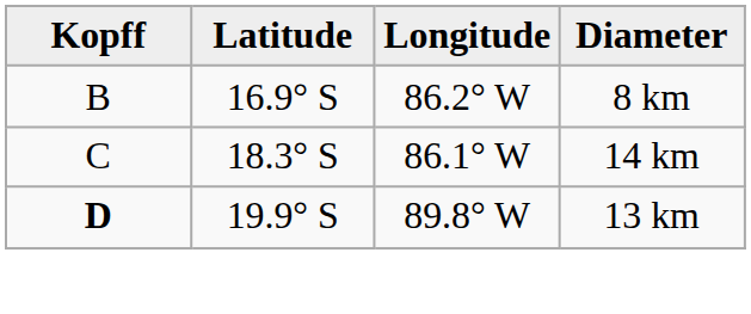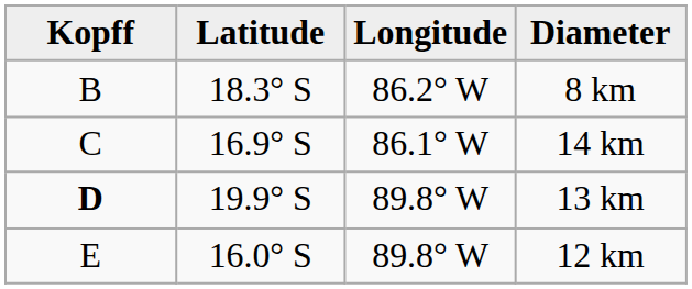8 km | Latitude: 16.9° S -> 18.3° S
14 km | Latitude: 18.3° S -> 16.9° S
+ row: E | 16.0° S | 89.8° W | 12 km
